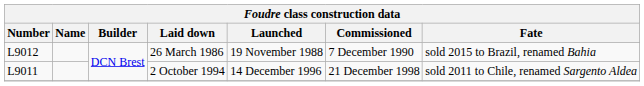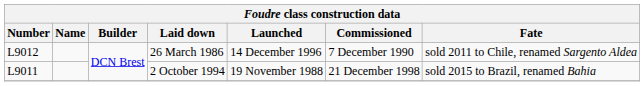26 March 1986 | Launched: 19 November 1988 -> 14 December 1996
26 March 1986 | Fate: sold 2015 to Brazil, renamed Bahia -> sold 2011 to Chile, renamed Sargento Aldea
2 October 1994 | Launched: 14 December 1996 -> 19 November 1988
2 October 1994 | Fate: sold 2011 to Chile, renamed Sargento Aldea -> sold 2015 to Brazil, renamed Bahia
